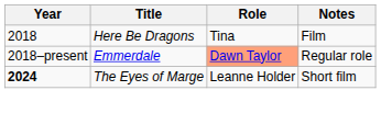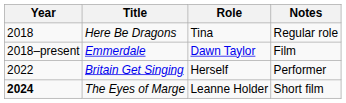Here Be Dragons | Notes: Film -> Regular role
Emmerdale | Role: lightsalmon background -> no background
Emmerdale | Notes: Regular role -> Film
+ row: 2022 | Britain Get Singing | Herself | Performer
